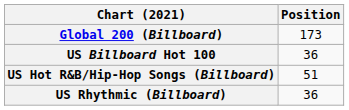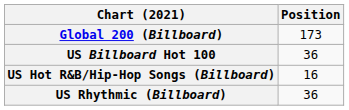US Hot R&B/Hip-Hop Songs (Billboard) | Position: 51 -> 16
